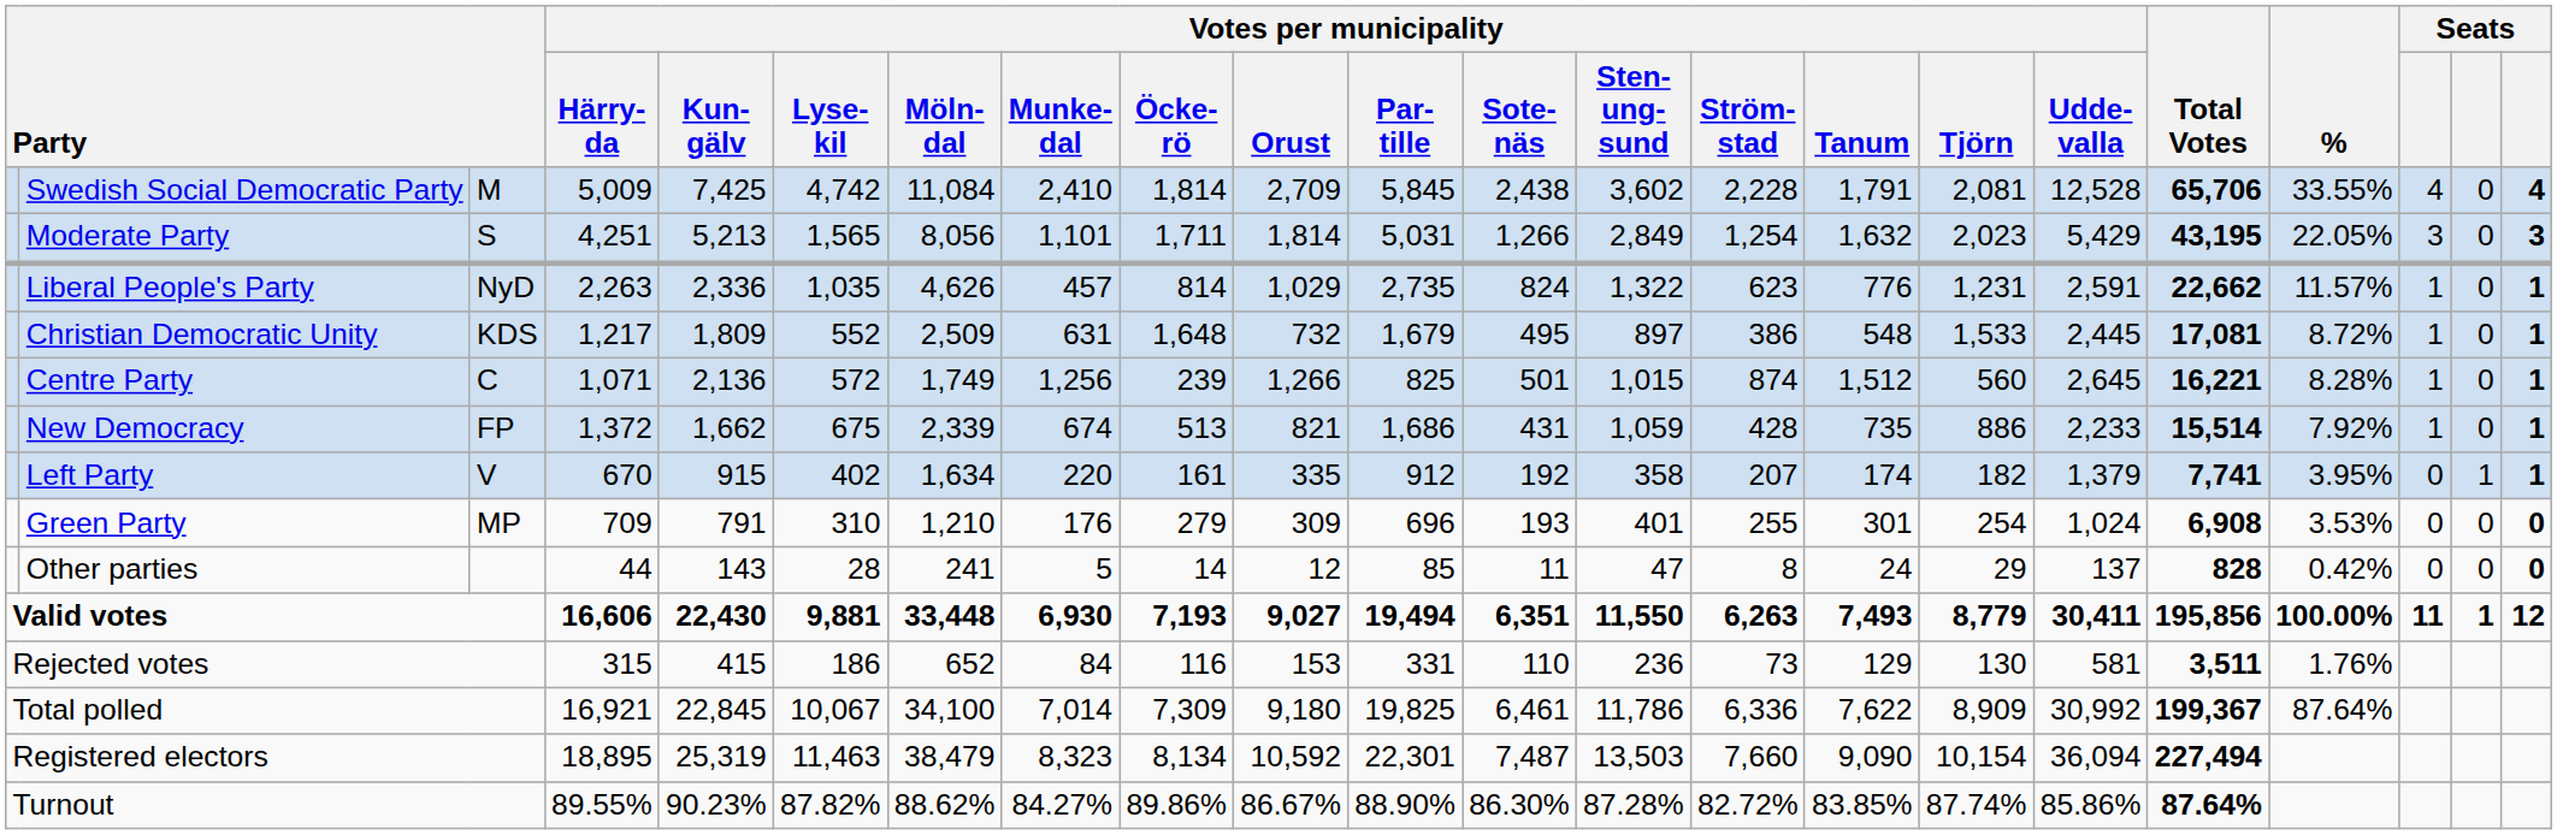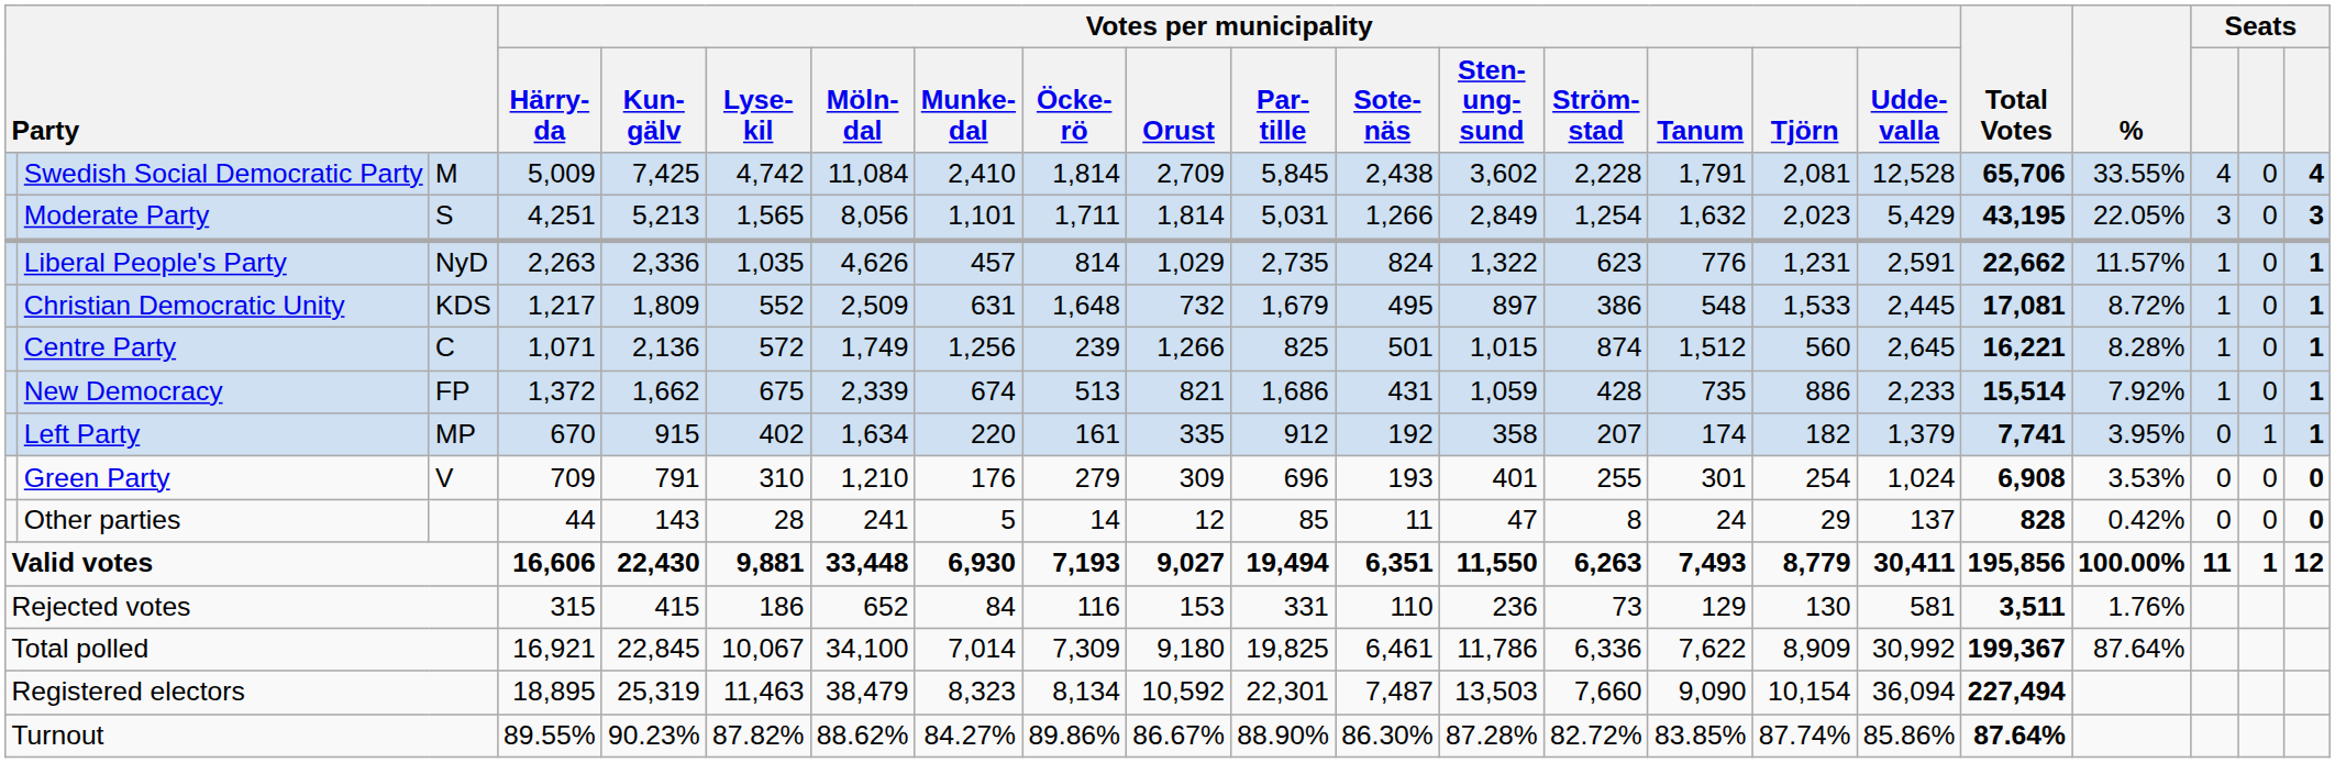Left Party | column 3: V -> MP
Green Party | column 3: MP -> V
